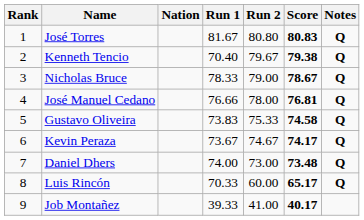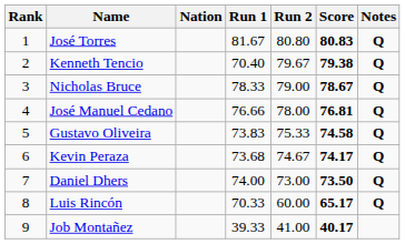Kevin Peraza | Run 1: 73.67 -> 73.68
Daniel Dhers | Score: 73.48 -> 73.50
